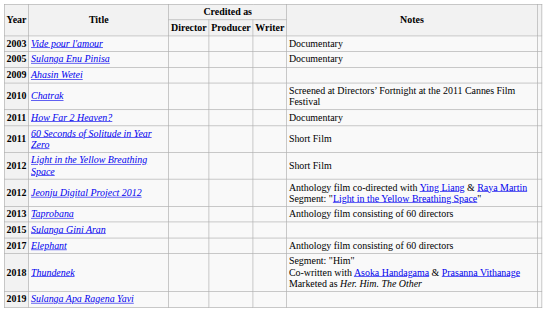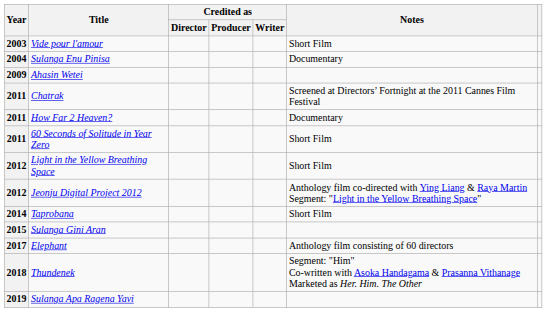Vide pour l'amour | Notes: Documentary -> Short Film
Sulanga Enu Pinisa | Year: 2005 -> 2004
Chatrak | Year: 2010 -> 2011
Taprobana | Year: 2013 -> 2014
Taprobana | Notes: Anthology film consisting of 60 directors -> Short Film
